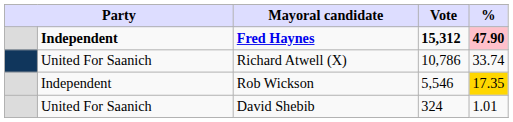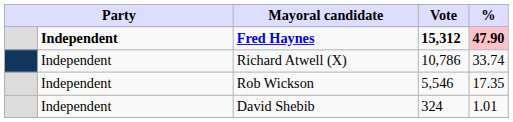Richard Atwell (X) | column 2: United For Saanich -> Independent
Rob Wickson | %: gold background -> no background
David Shebib | column 2: United For Saanich -> Independent
